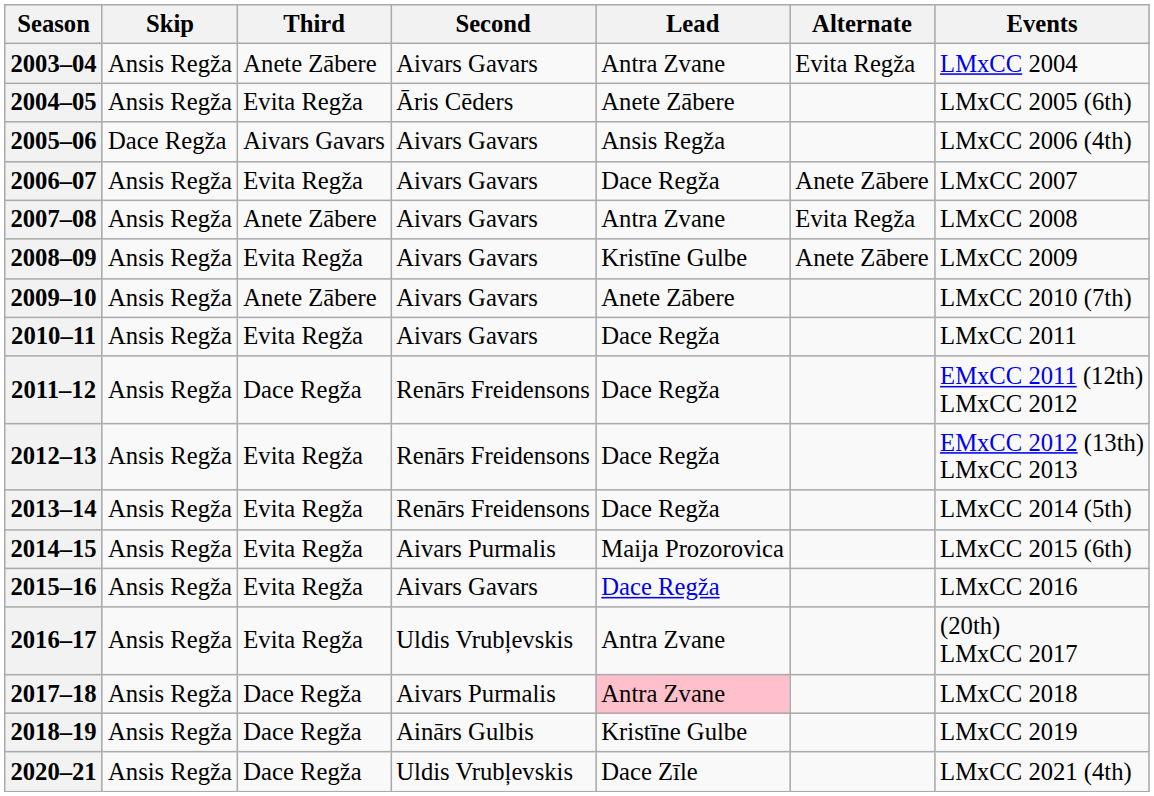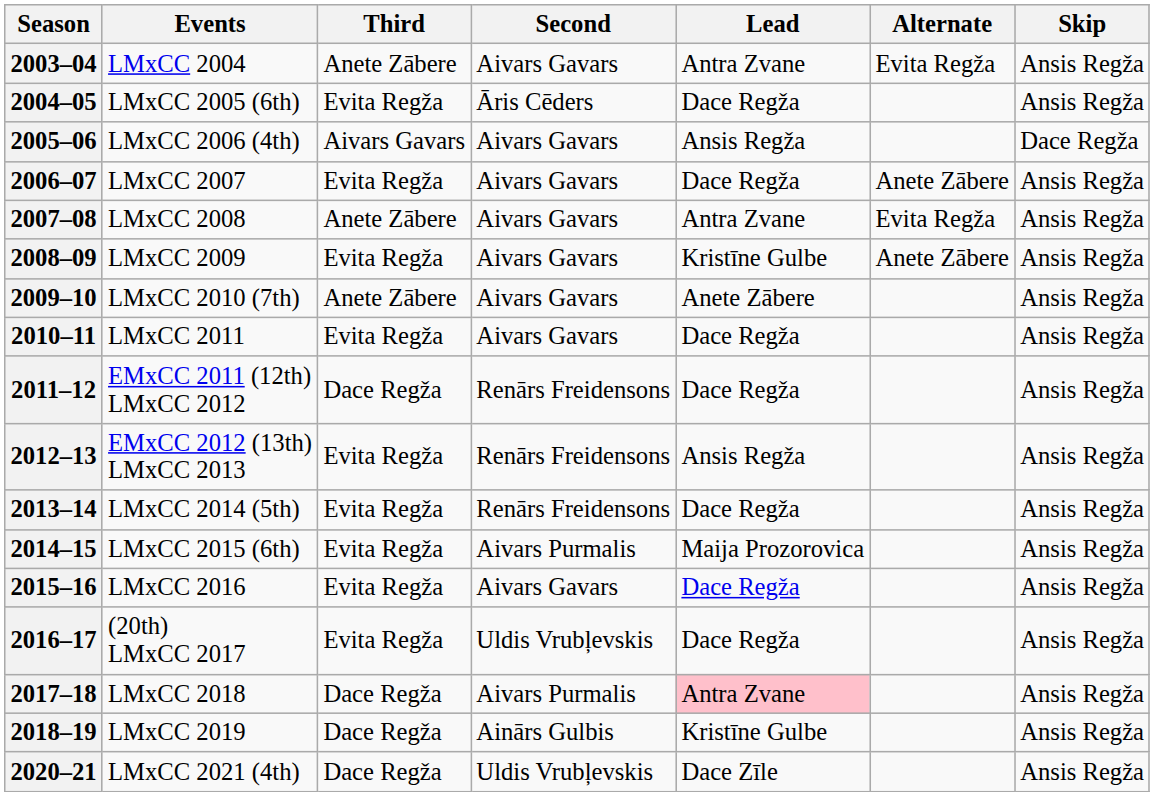columns swapped: Skip <-> Events
2004–05 | Lead: Anete Zābere -> Dace Regža
2012–13 | Lead: Dace Regža -> Ansis Regža
2016–17 | Lead: Antra Zvane -> Dace Regža
